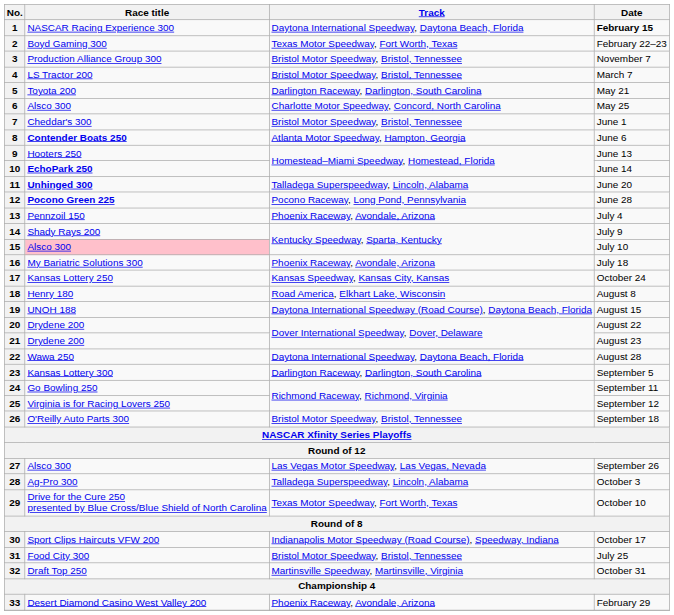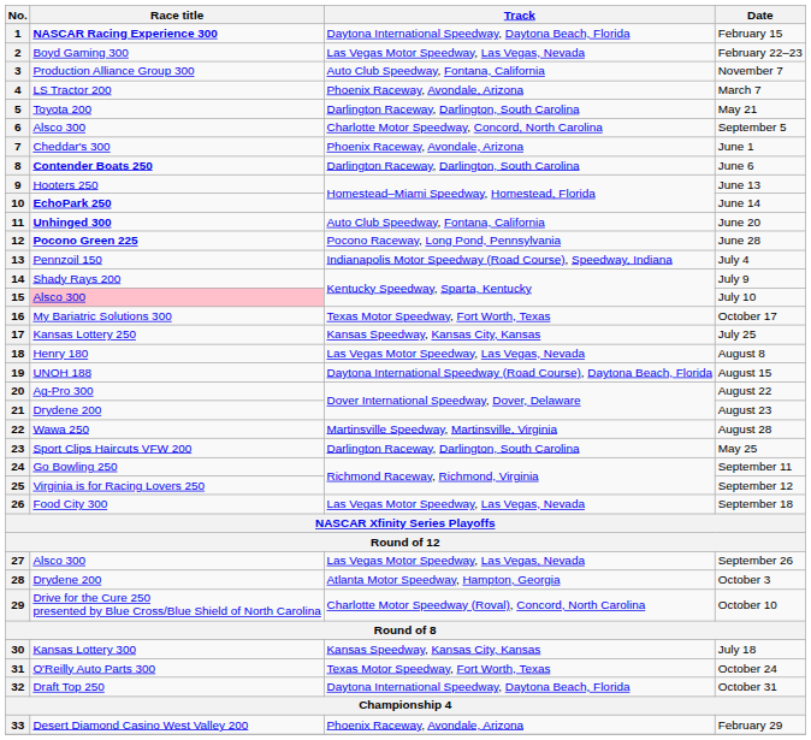1 | Race title: normal -> bold
1 | Date: bold -> normal
2 | Track: Texas Motor Speedway, Fort Worth, Texas -> Las Vegas Motor Speedway, Las Vegas, Nevada
3 | Track: Bristol Motor Speedway, Bristol, Tennessee -> Auto Club Speedway, Fontana, California
4 | Track: Bristol Motor Speedway, Bristol, Tennessee -> Phoenix Raceway, Avondale, Arizona
6 | Date: May 25 -> September 5
7 | Track: Bristol Motor Speedway, Bristol, Tennessee -> Phoenix Raceway, Avondale, Arizona
8 | Track: Atlanta Motor Speedway, Hampton, Georgia -> Darlington Raceway, Darlington, South Carolina
11 | Track: Talladega Superspeedway, Lincoln, Alabama -> Auto Club Speedway, Fontana, California
13 | Track: Phoenix Raceway, Avondale, Arizona -> Indianapolis Motor Speedway (Road Course), Speedway, Indiana
16 | Track: Phoenix Raceway, Avondale, Arizona -> Texas Motor Speedway, Fort Worth, Texas
16 | Date: July 18 -> October 17
17 | Date: October 24 -> July 25
18 | Track: Road America, Elkhart Lake, Wisconsin -> Las Vegas Motor Speedway, Las Vegas, Nevada
20 | Race title: Drydene 200 -> Ag-Pro 300
22 | Track: Daytona International Speedway, Daytona Beach, Florida -> Martinsville Speedway, Martinsville, Virginia
23 | Race title: Kansas Lottery 300 -> Sport Clips Haircuts VFW 200
23 | Date: September 5 -> May 25
26 | Race title: O'Reilly Auto Parts 300 -> Food City 300
26 | Track: Bristol Motor Speedway, Bristol, Tennessee -> Las Vegas Motor Speedway, Las Vegas, Nevada
28 | Race title: Ag-Pro 300 -> Drydene 200
28 | Track: Talladega Superspeedway, Lincoln, Alabama -> Atlanta Motor Speedway, Hampton, Georgia
29 | Track: Texas Motor Speedway, Fort Worth, Texas -> Charlotte Motor Speedway (Roval), Concord, North Carolina
30 | Race title: Sport Clips Haircuts VFW 200 -> Kansas Lottery 300
30 | Track: Indianapolis Motor Speedway (Road Course), Speedway, Indiana -> Kansas Speedway, Kansas City, Kansas
30 | Date: October 17 -> July 18
31 | Race title: Food City 300 -> O'Reilly Auto Parts 300
31 | Track: Bristol Motor Speedway, Bristol, Tennessee -> Texas Motor Speedway, Fort Worth, Texas
31 | Date: July 25 -> October 24
32 | Track: Martinsville Speedway, Martinsville, Virginia -> Daytona International Speedway, Daytona Beach, Florida
